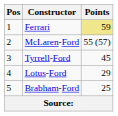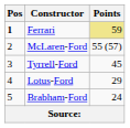Ferrari | Pos: normal -> bold
Brabham-Ford | Points: 25 -> 24
